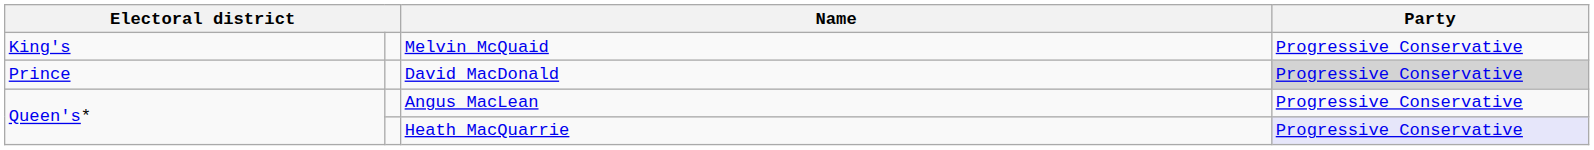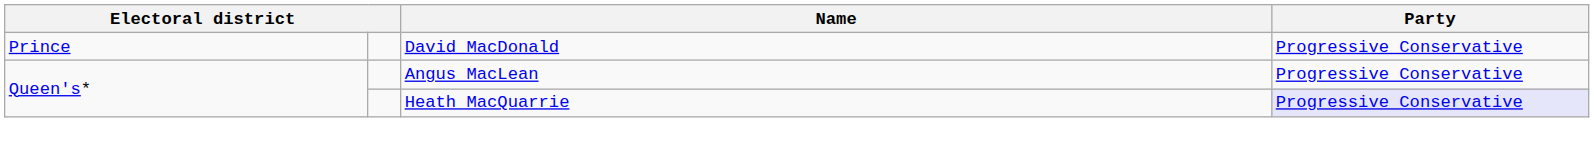- row: King's | Melvin McQuaid | Progressive Conservative
David MacDonald | Party: lightgrey background -> no background
